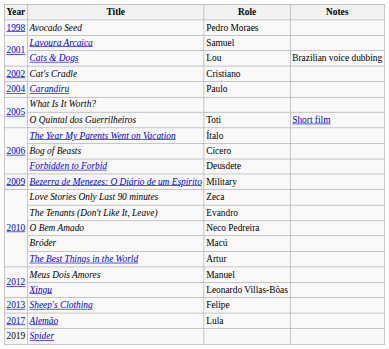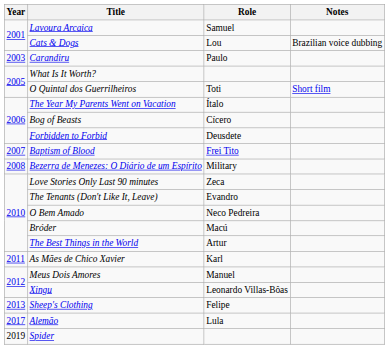- row: 1998 | Avocado Seed | Pedro Moraes
- row: 2002 | Cat's Cradle | Cristiano
Carandiru | Year: 2004 -> 2003
+ row: 2007 | Baptism of Blood | Frei Tito
Bezerra de Menezes: O Diário de um Espírito | Year: 2009 -> 2008
+ row: 2011 | As Mães de Chico Xavier | Karl
